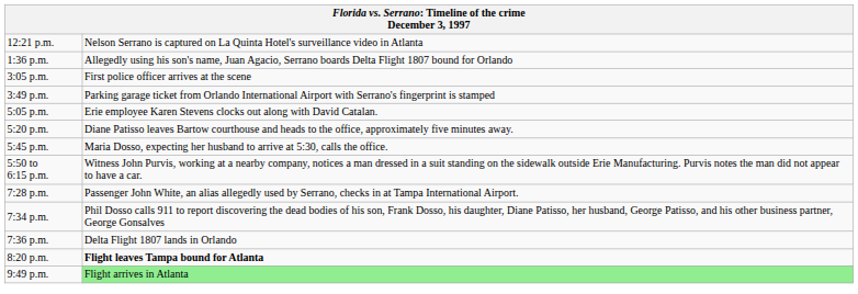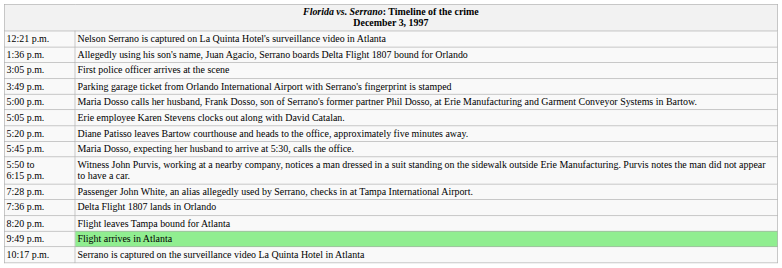+ row: 5:00 p.m. | Maria Dosso calls her husband, Frank Dosso, son of Serrano's former partner Phil Dosso, at Erie Manufacturing and Garment Conveyor Systems in Bartow.
- row: 7:34 p.m. | Phil Dosso calls 911 to report discovering the dead bodies of his son, Frank Dosso, his daughter, Diane Patisso, her husband, George Patisso, and his other business partner, George Gonsalves
8:20 p.m. | column 2: bold -> normal
+ row: 10:17 p.m. | Serrano is captured on the surveillance video La Quinta Hotel in Atlanta
